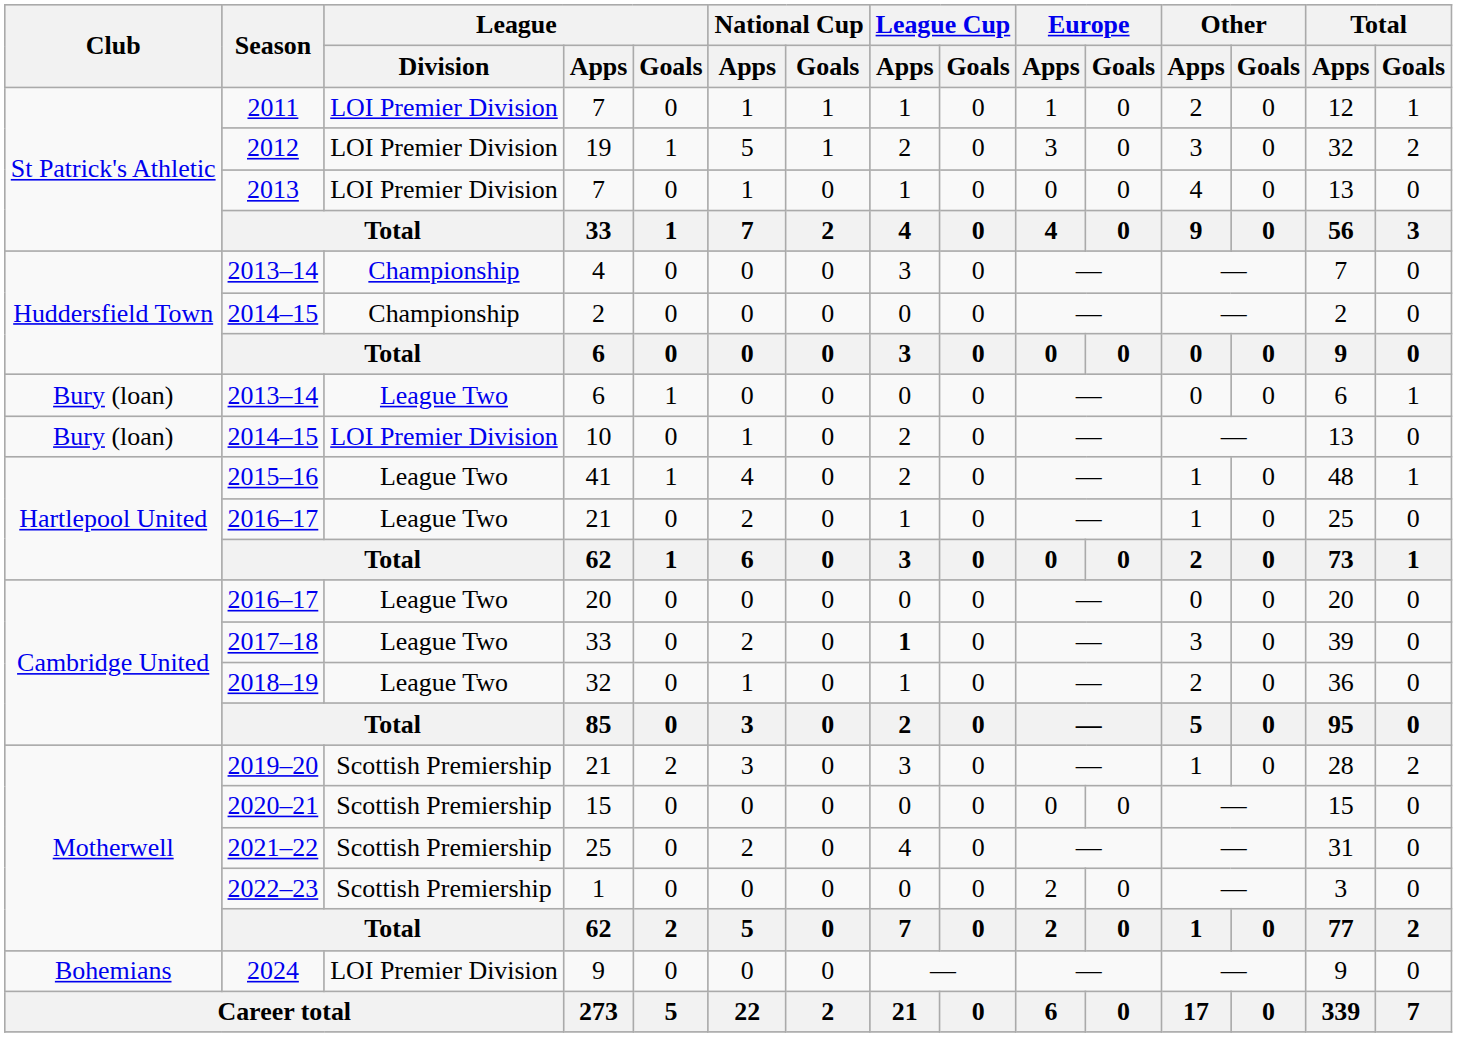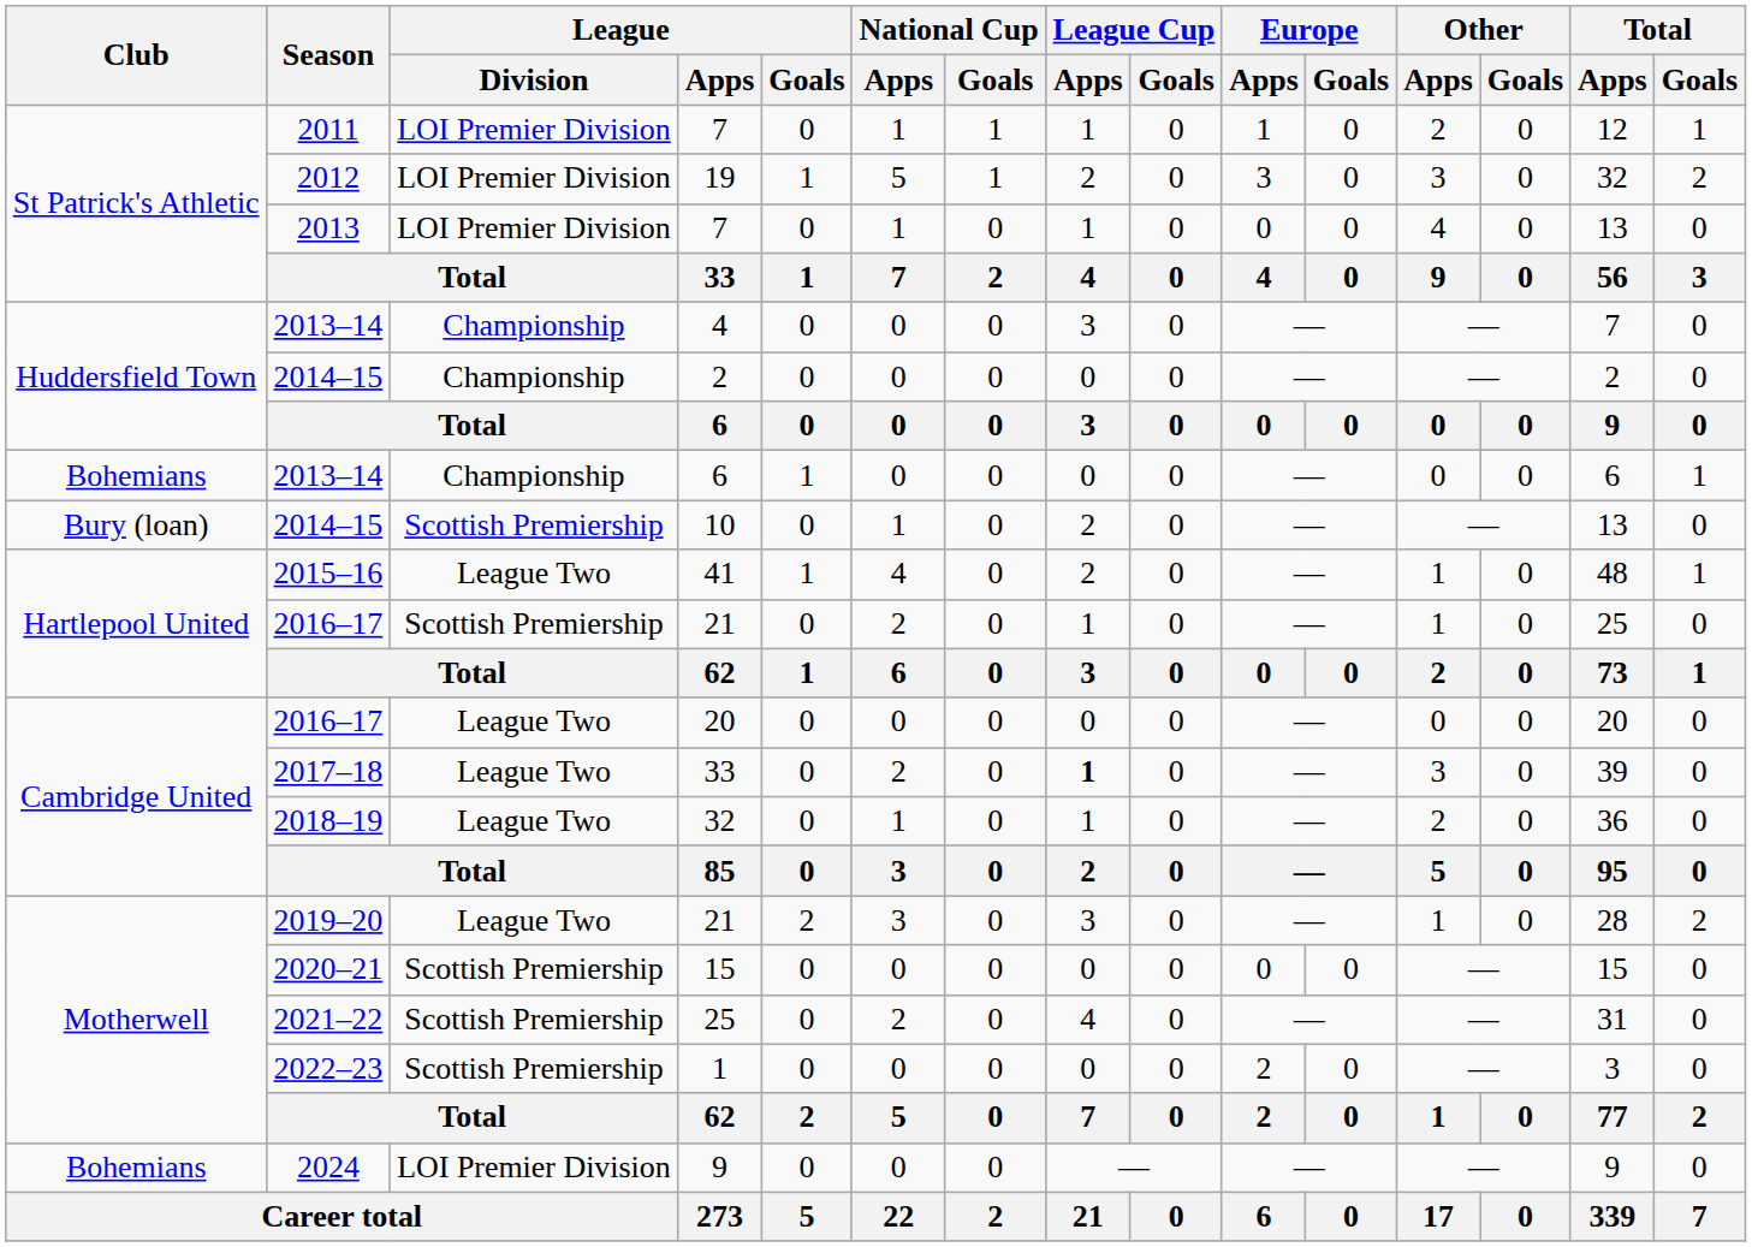2013–14 / 6 | Club: Bury (loan) -> Bohemians
2013–14 / 6 | League / Division: League Two -> Championship
10 | League / Division: LOI Premier Division -> Scottish Premiership
2016–17 / 21 | League / Division: League Two -> Scottish Premiership
2019–20 / 21 | League / Division: Scottish Premiership -> League Two
